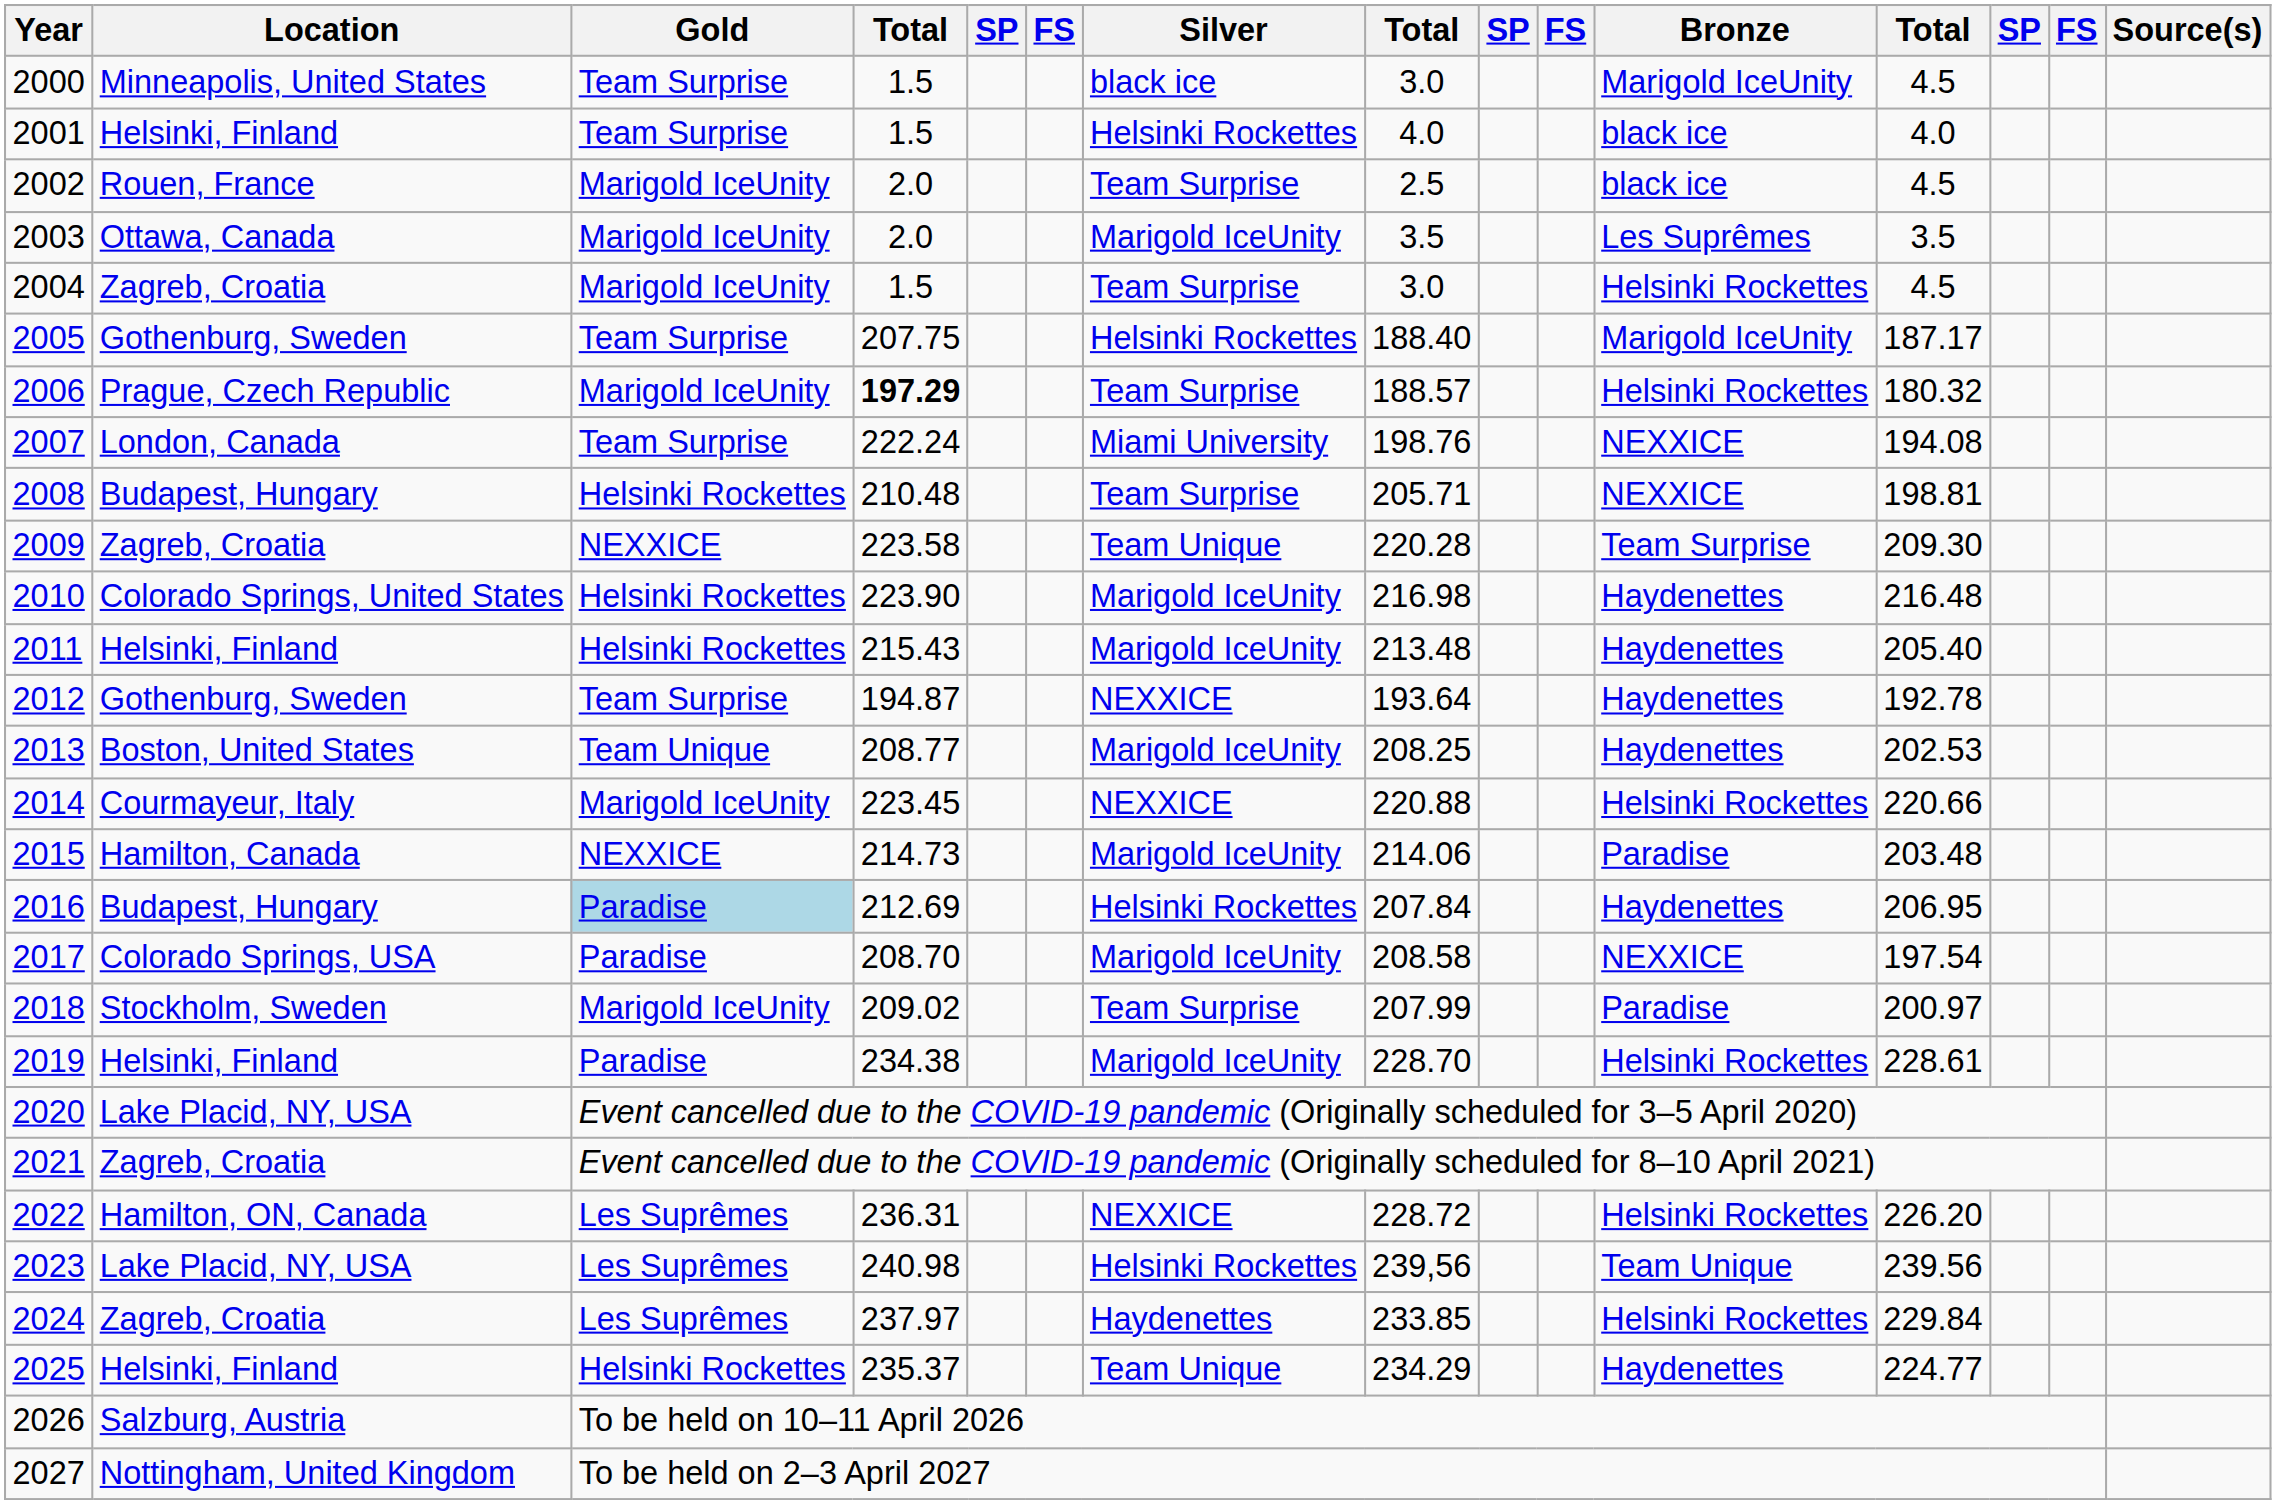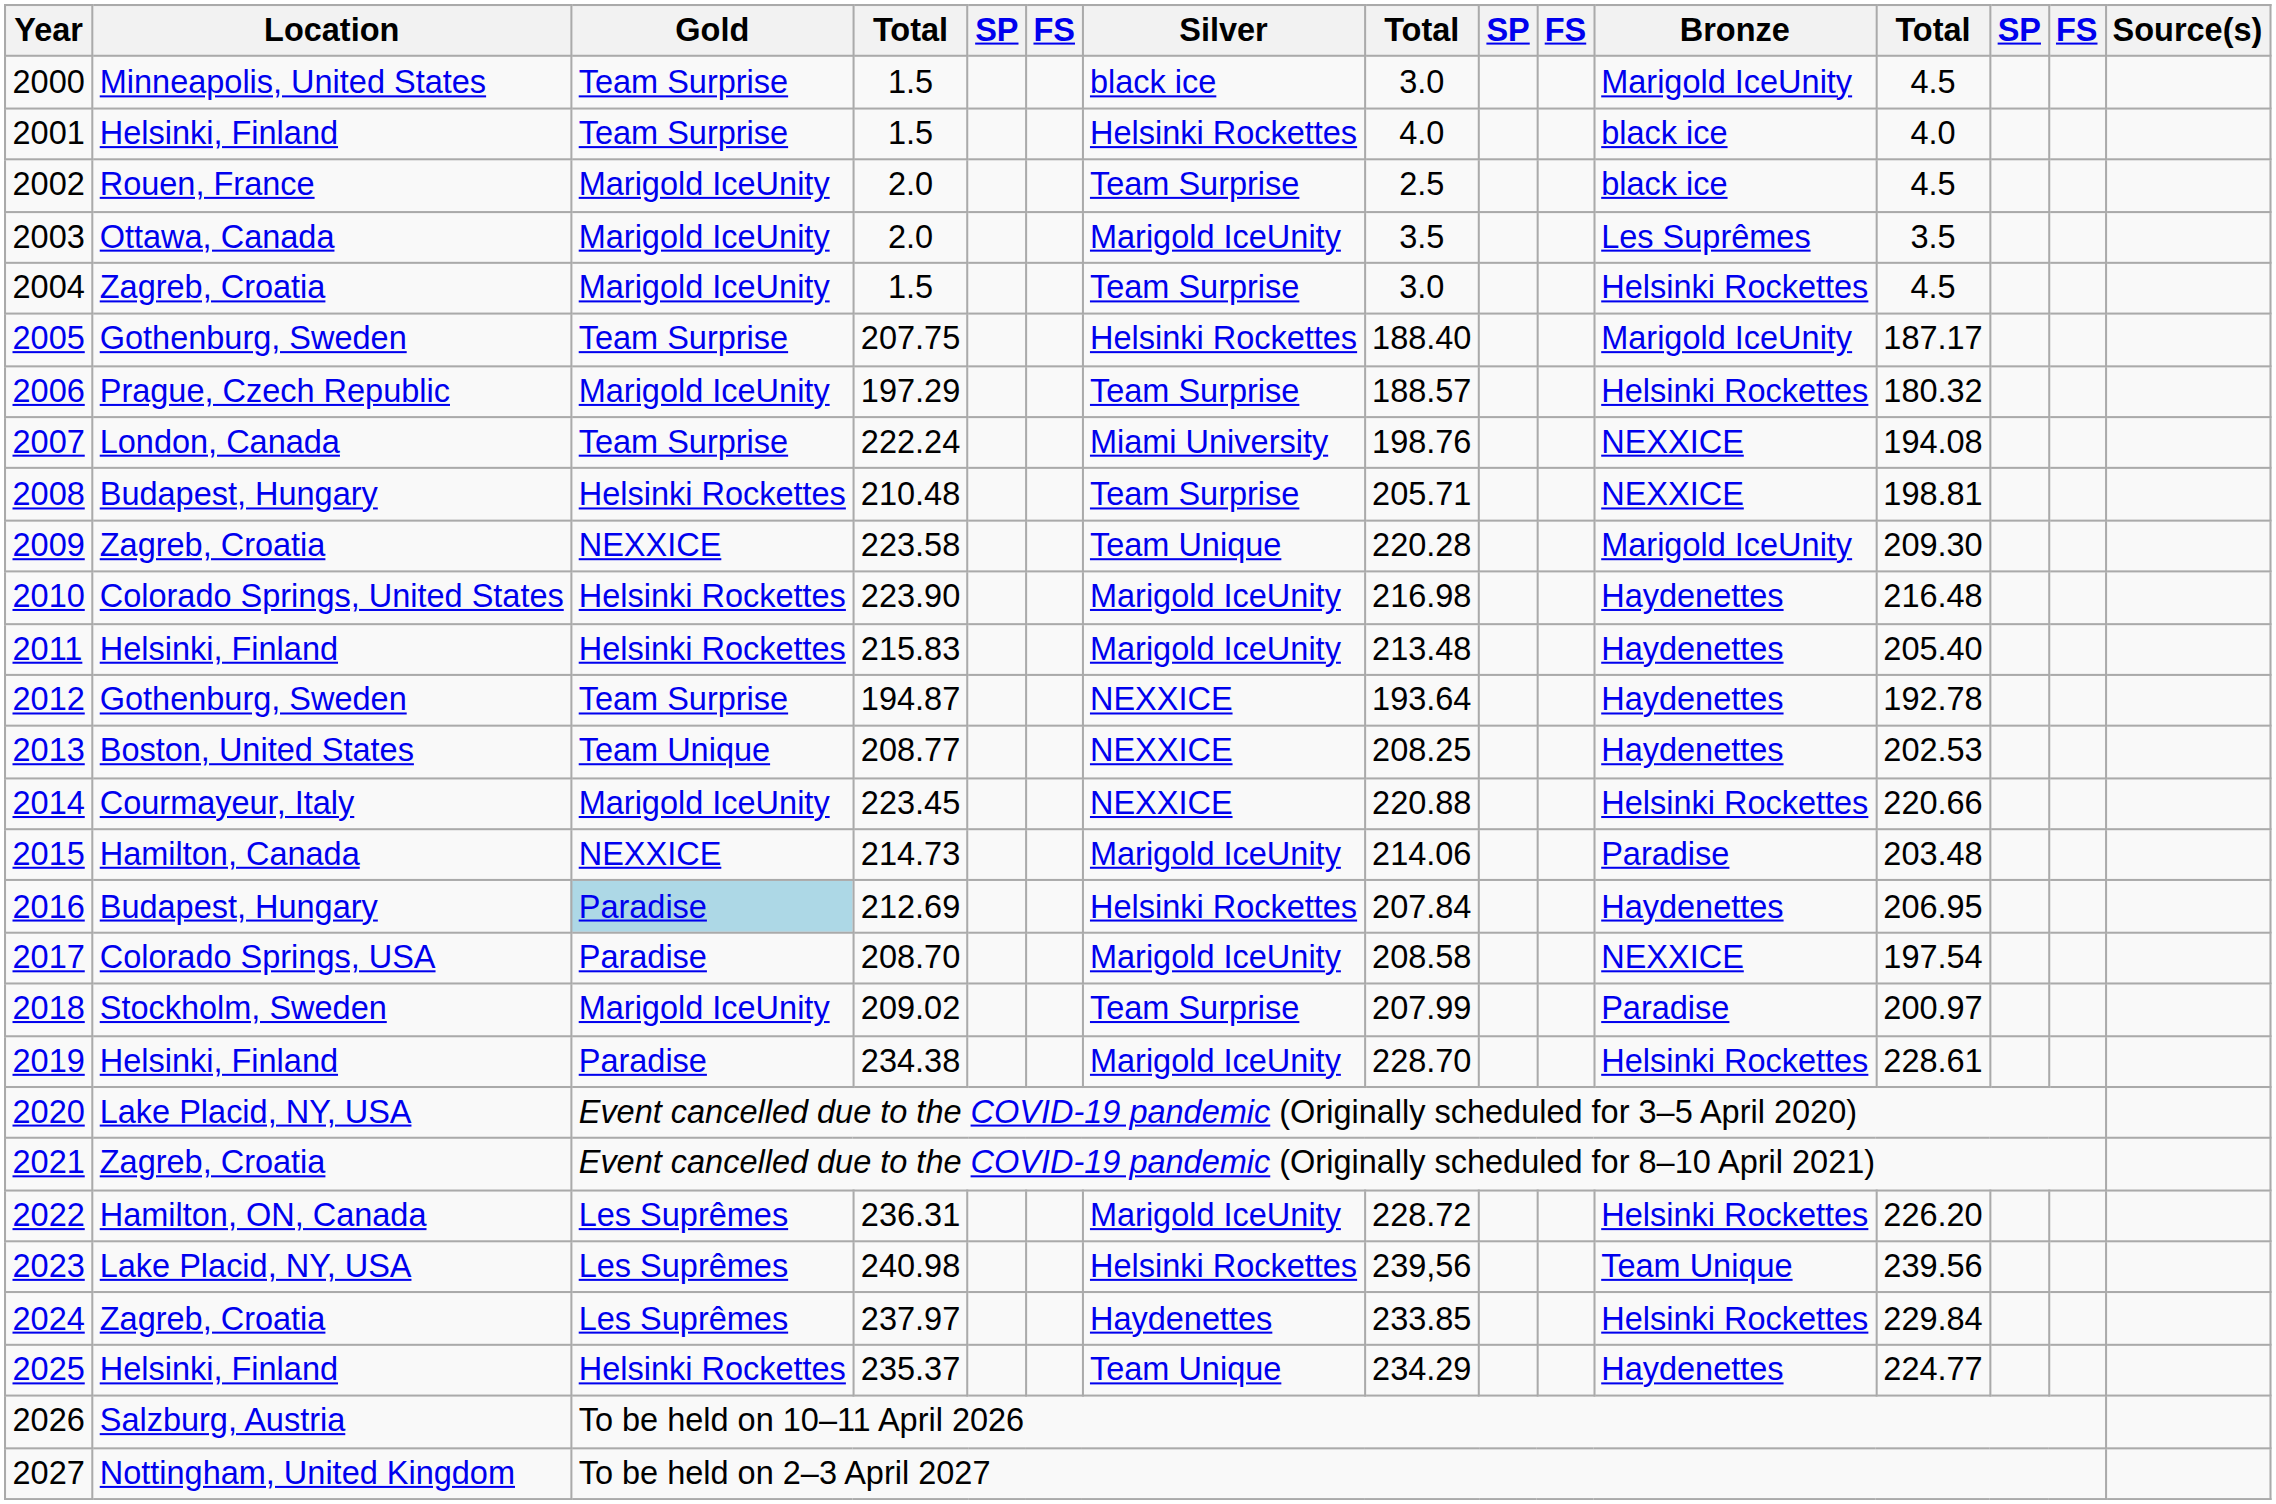2006 | column 4: bold -> normal
2009 | Bronze: Team Surprise -> Marigold IceUnity
2011 | column 4: 215.43 -> 215.83
2013 | Silver: Marigold IceUnity -> NEXXICE
2022 | Silver: NEXXICE -> Marigold IceUnity
